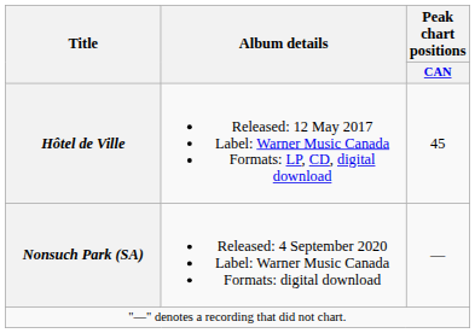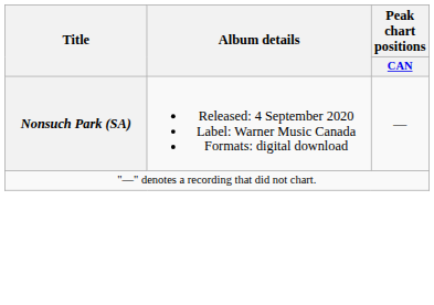- row: Hôtel de Ville | Released: 12 May 2017 Label: Warner Music Canada Formats: LP, CD, digital download | 45
